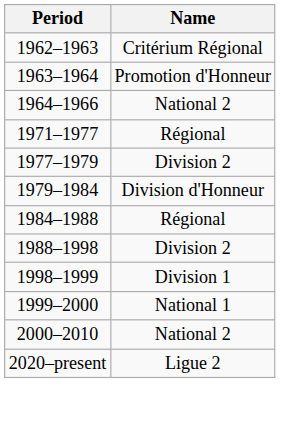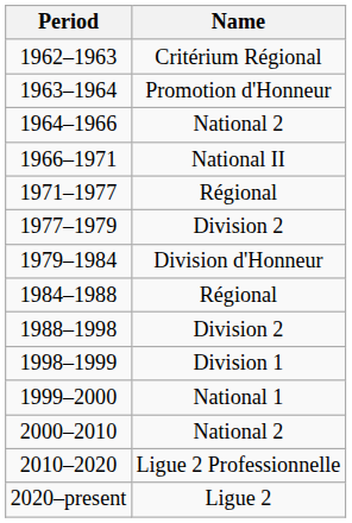+ row: 1966–1971 | National II
+ row: 2010–2020 | Ligue 2 Professionnelle
